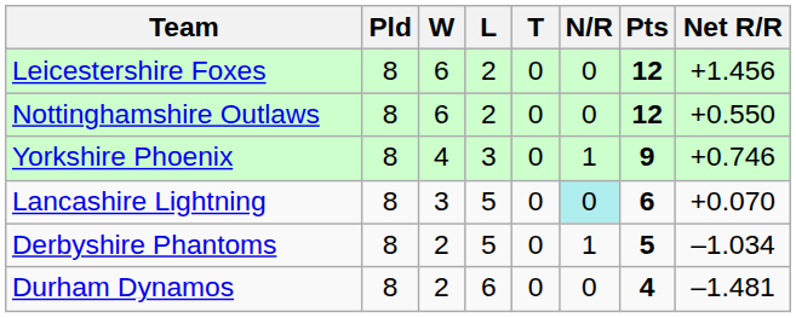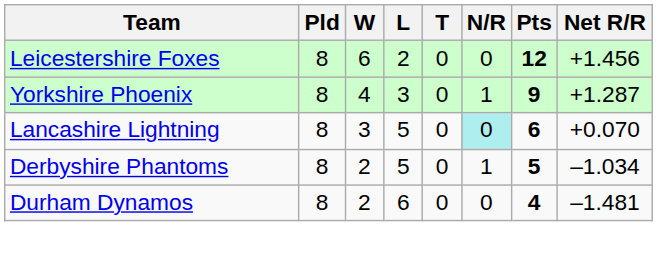- row: Nottinghamshire Outlaws | 8 | 6 | 2 | 0 | 0 | 12 | +0.550
Yorkshire Phoenix | Net R/R: +0.746 -> +1.287
